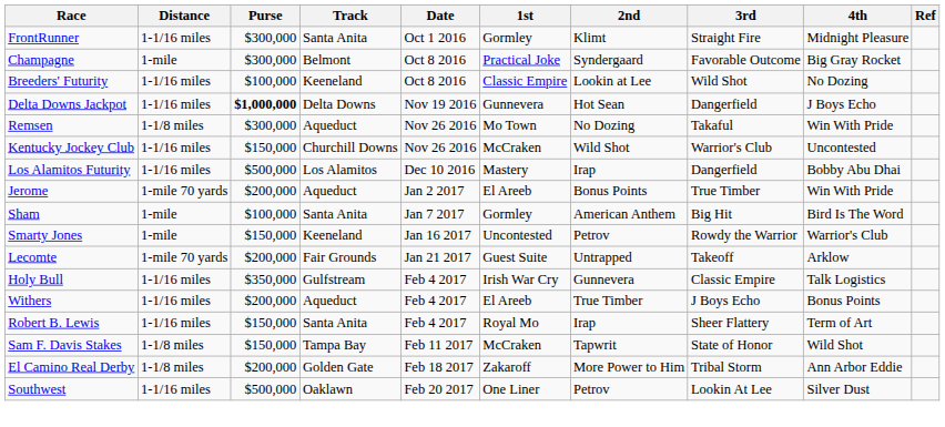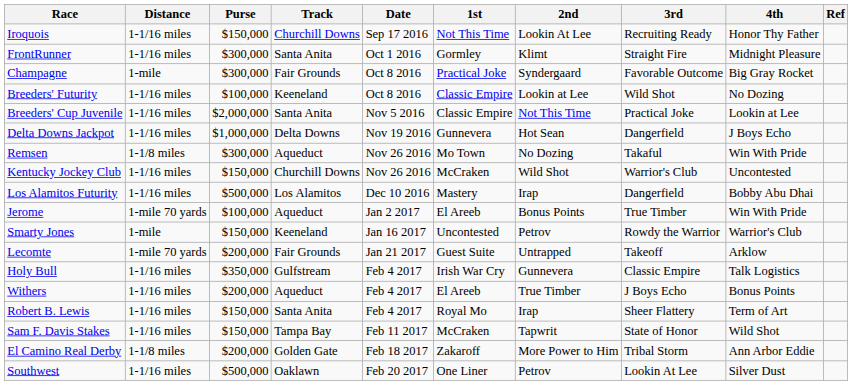+ row: Iroquois | 1-1/16 miles | $150,000 | Churchill Downs | Sep 17 2016 | Not This Time | Lookin At Lee | Recruiting Ready | Honor Thy Father
Champagne | Track: Belmont -> Fair Grounds
+ row: Breeders' Cup Juvenile | 1-1/16 miles | $2,000,000 | Santa Anita | Nov 5 2016 | Classic Empire | Not This Time | Practical Joke | Lookin at Lee
Delta Downs Jackpot | Purse: bold -> normal
Jerome | Purse: $200,000 -> $100,000
- row: Sham | 1-mile | $100,000 | Santa Anita | Jan 7 2017 | Gormley | American Anthem | Big Hit | Bird Is The Word
Sam F. Davis Stakes | Distance: 1-1/8 miles -> 1-1/16 miles
